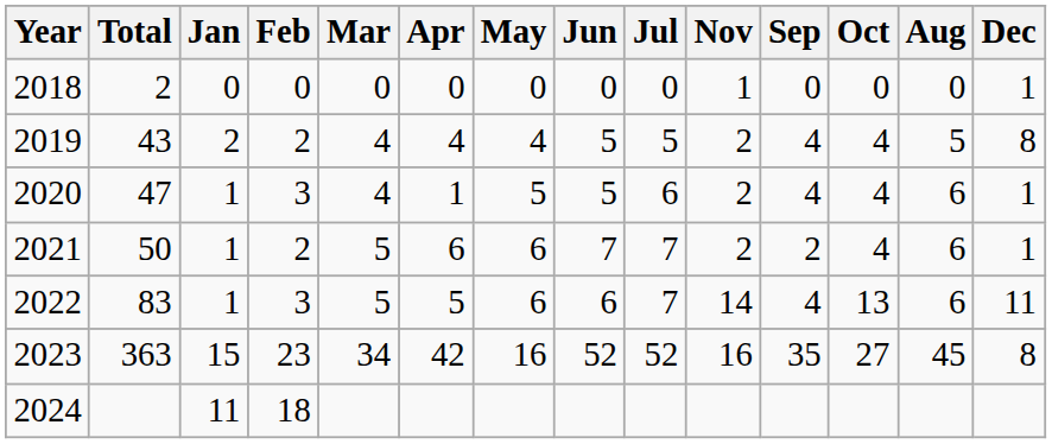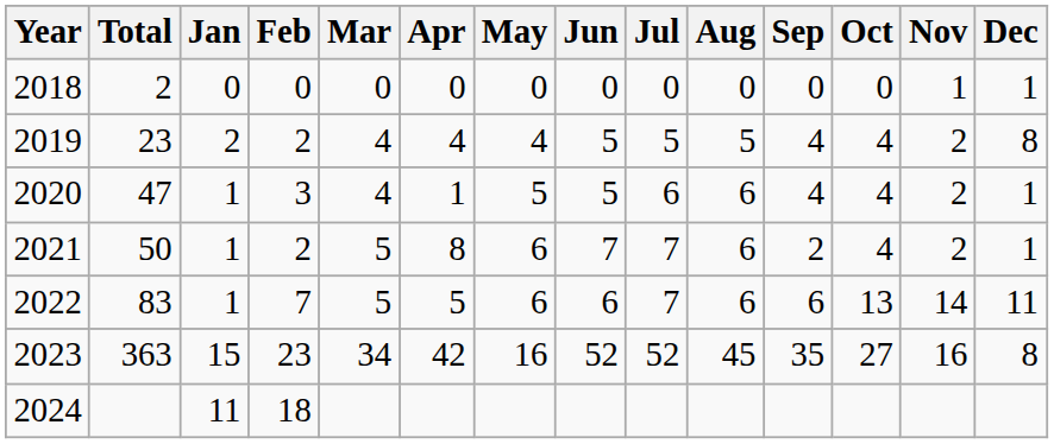columns swapped: Aug <-> Nov
2019 | Total: 43 -> 23
2021 | Apr: 6 -> 8
2022 | Feb: 3 -> 7
2022 | Sep: 4 -> 6
